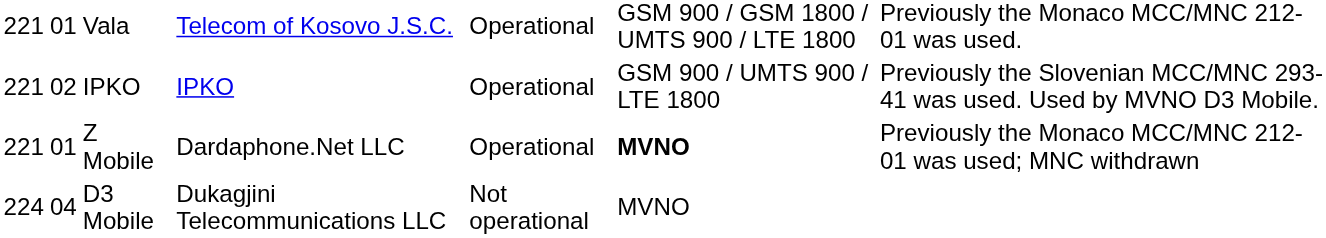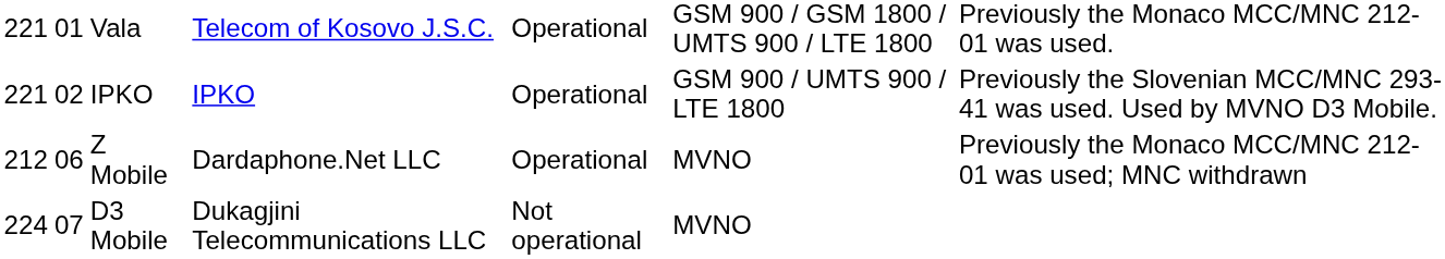Z Mobile | column 1: 221 -> 212
Z Mobile | column 2: 01 -> 06
Z Mobile | column 6: bold -> normal
D3 Mobile | column 2: 04 -> 07
